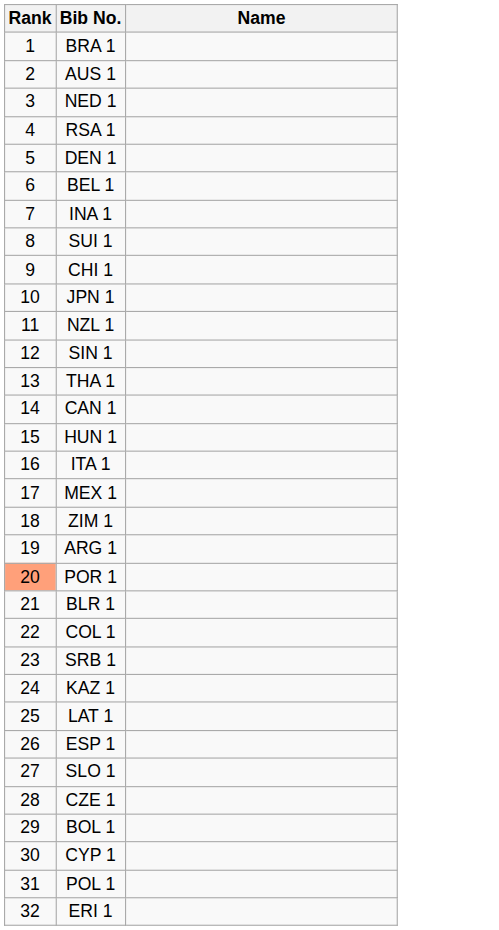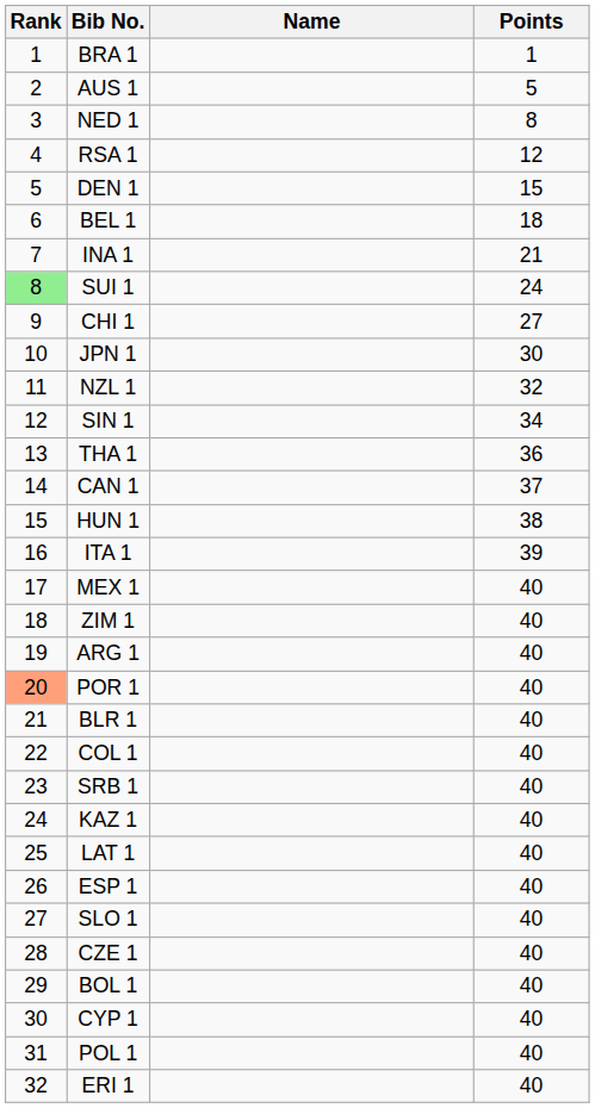+ column: Points | 1 | 5 | 8 | 12 | 15 | 18 | 21 | 24 | 27 | 30 | 32 | 34 | 36 | 37 | 38 | 39 | 40 | 40 | 40 | 40 | 40 | 40 | 40 | 40 | 40 | 40 | 40 | 40 | 40 | 40 | 40 | 40
SUI 1 | Rank: no background -> lightgreen background
